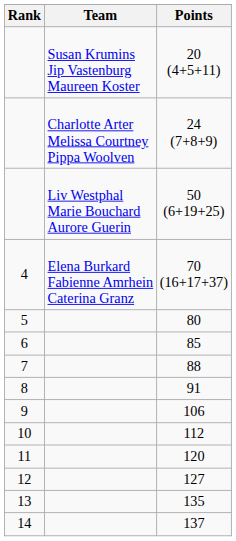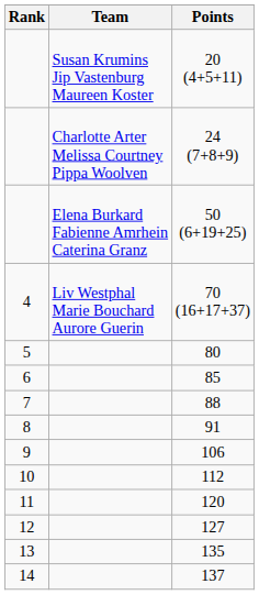50 (6+19+25) | Team: Liv Westphal Marie Bouchard Aurore Guerin -> Elena Burkard Fabienne Amrhein Caterina Granz
70 (16+17+37) | Team: Elena Burkard Fabienne Amrhein Caterina Granz -> Liv Westphal Marie Bouchard Aurore Guerin
